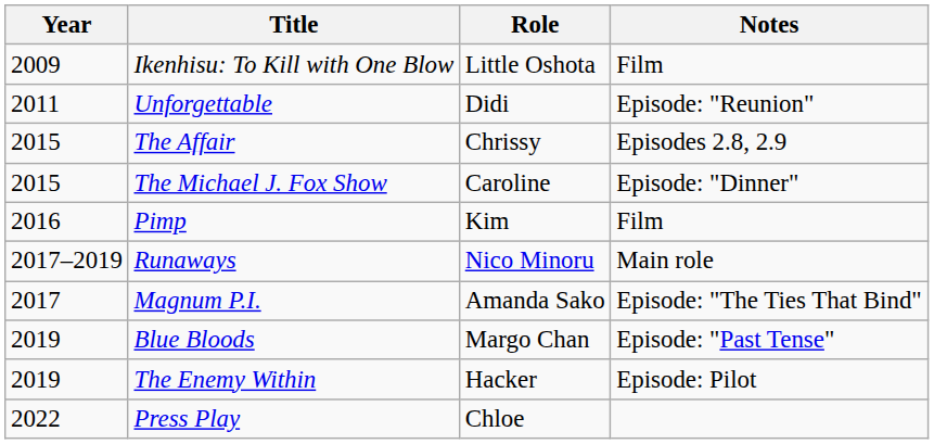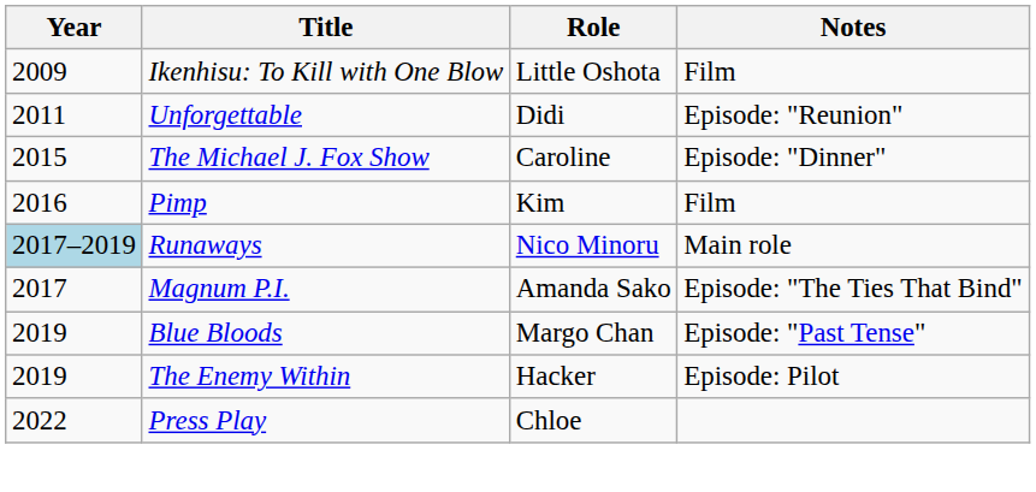- row: 2015 | The Affair | Chrissy | Episodes 2.8, 2.9
Runaways | Year: no background -> lightblue background
